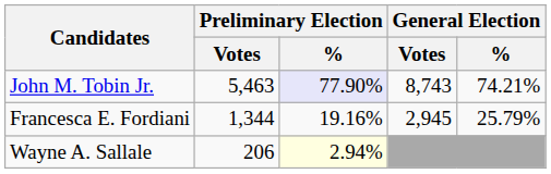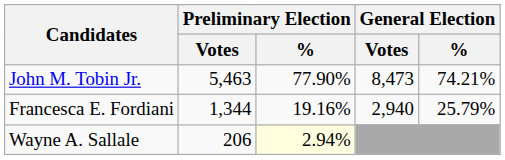John M. Tobin Jr. | Preliminary Election / %: lavender background -> no background
John M. Tobin Jr. | General Election / Votes: 8,743 -> 8,473
Francesca E. Fordiani | General Election / Votes: 2,945 -> 2,940
